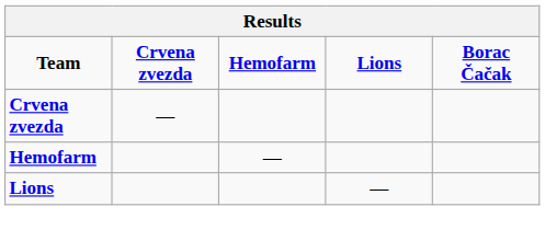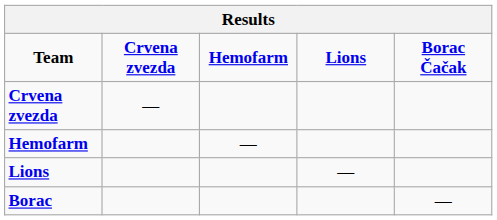+ row: Borac | —
